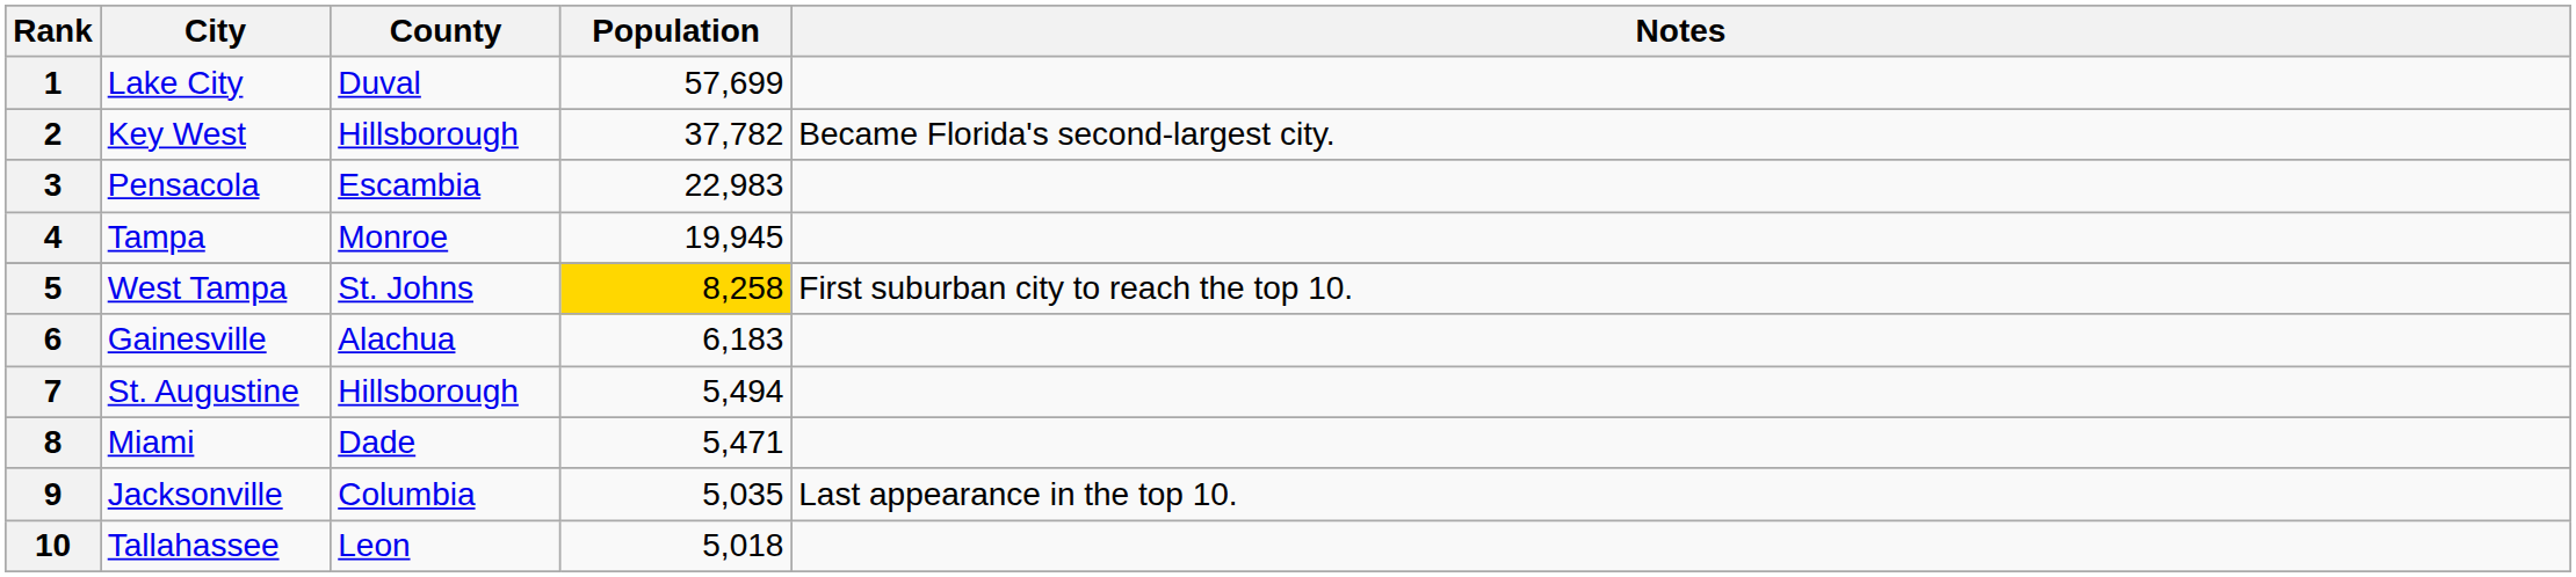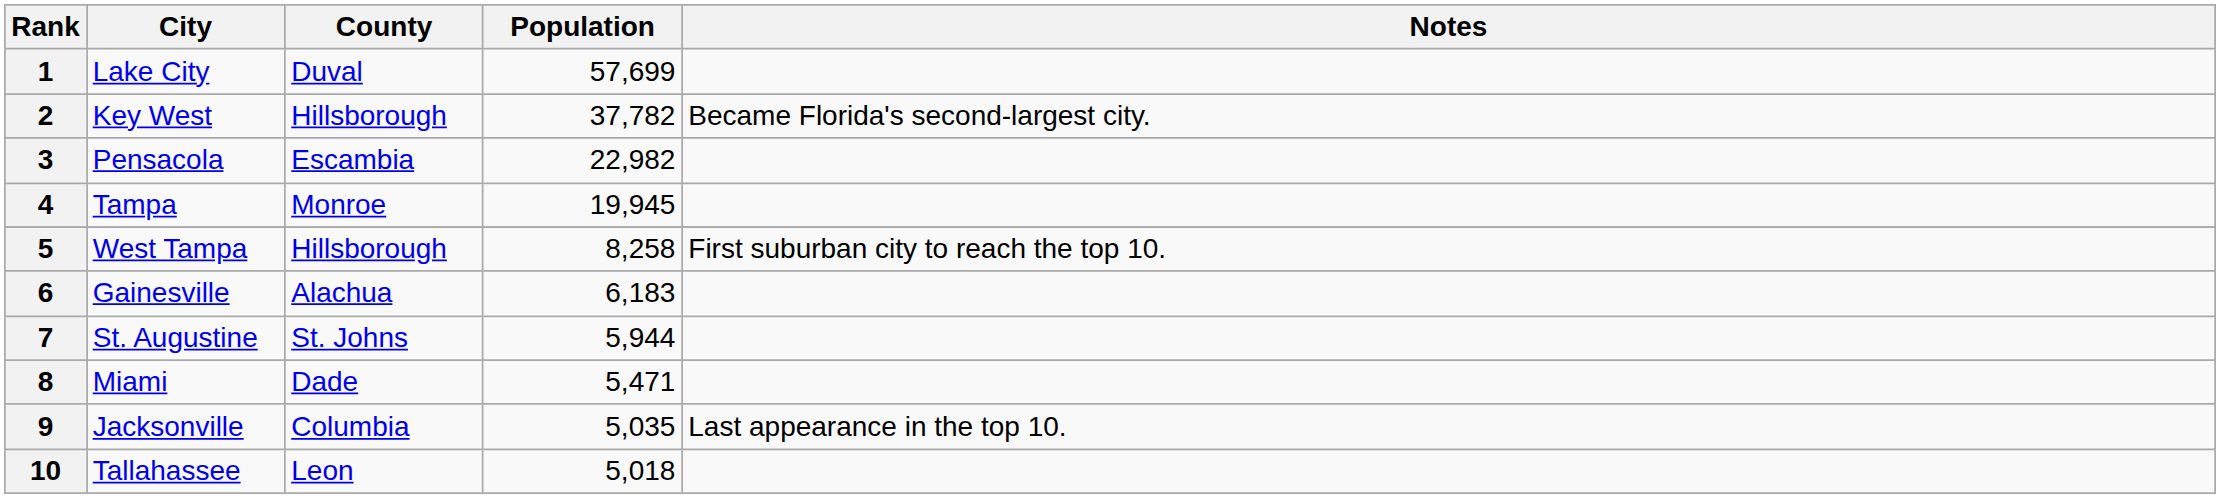3 | Population: 22,983 -> 22,982
5 | County: St. Johns -> Hillsborough
5 | Population: gold background -> no background
7 | County: Hillsborough -> St. Johns
7 | Population: 5,494 -> 5,944
